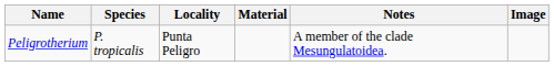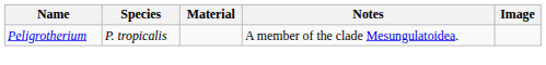- column: Locality | Punta Peligro
